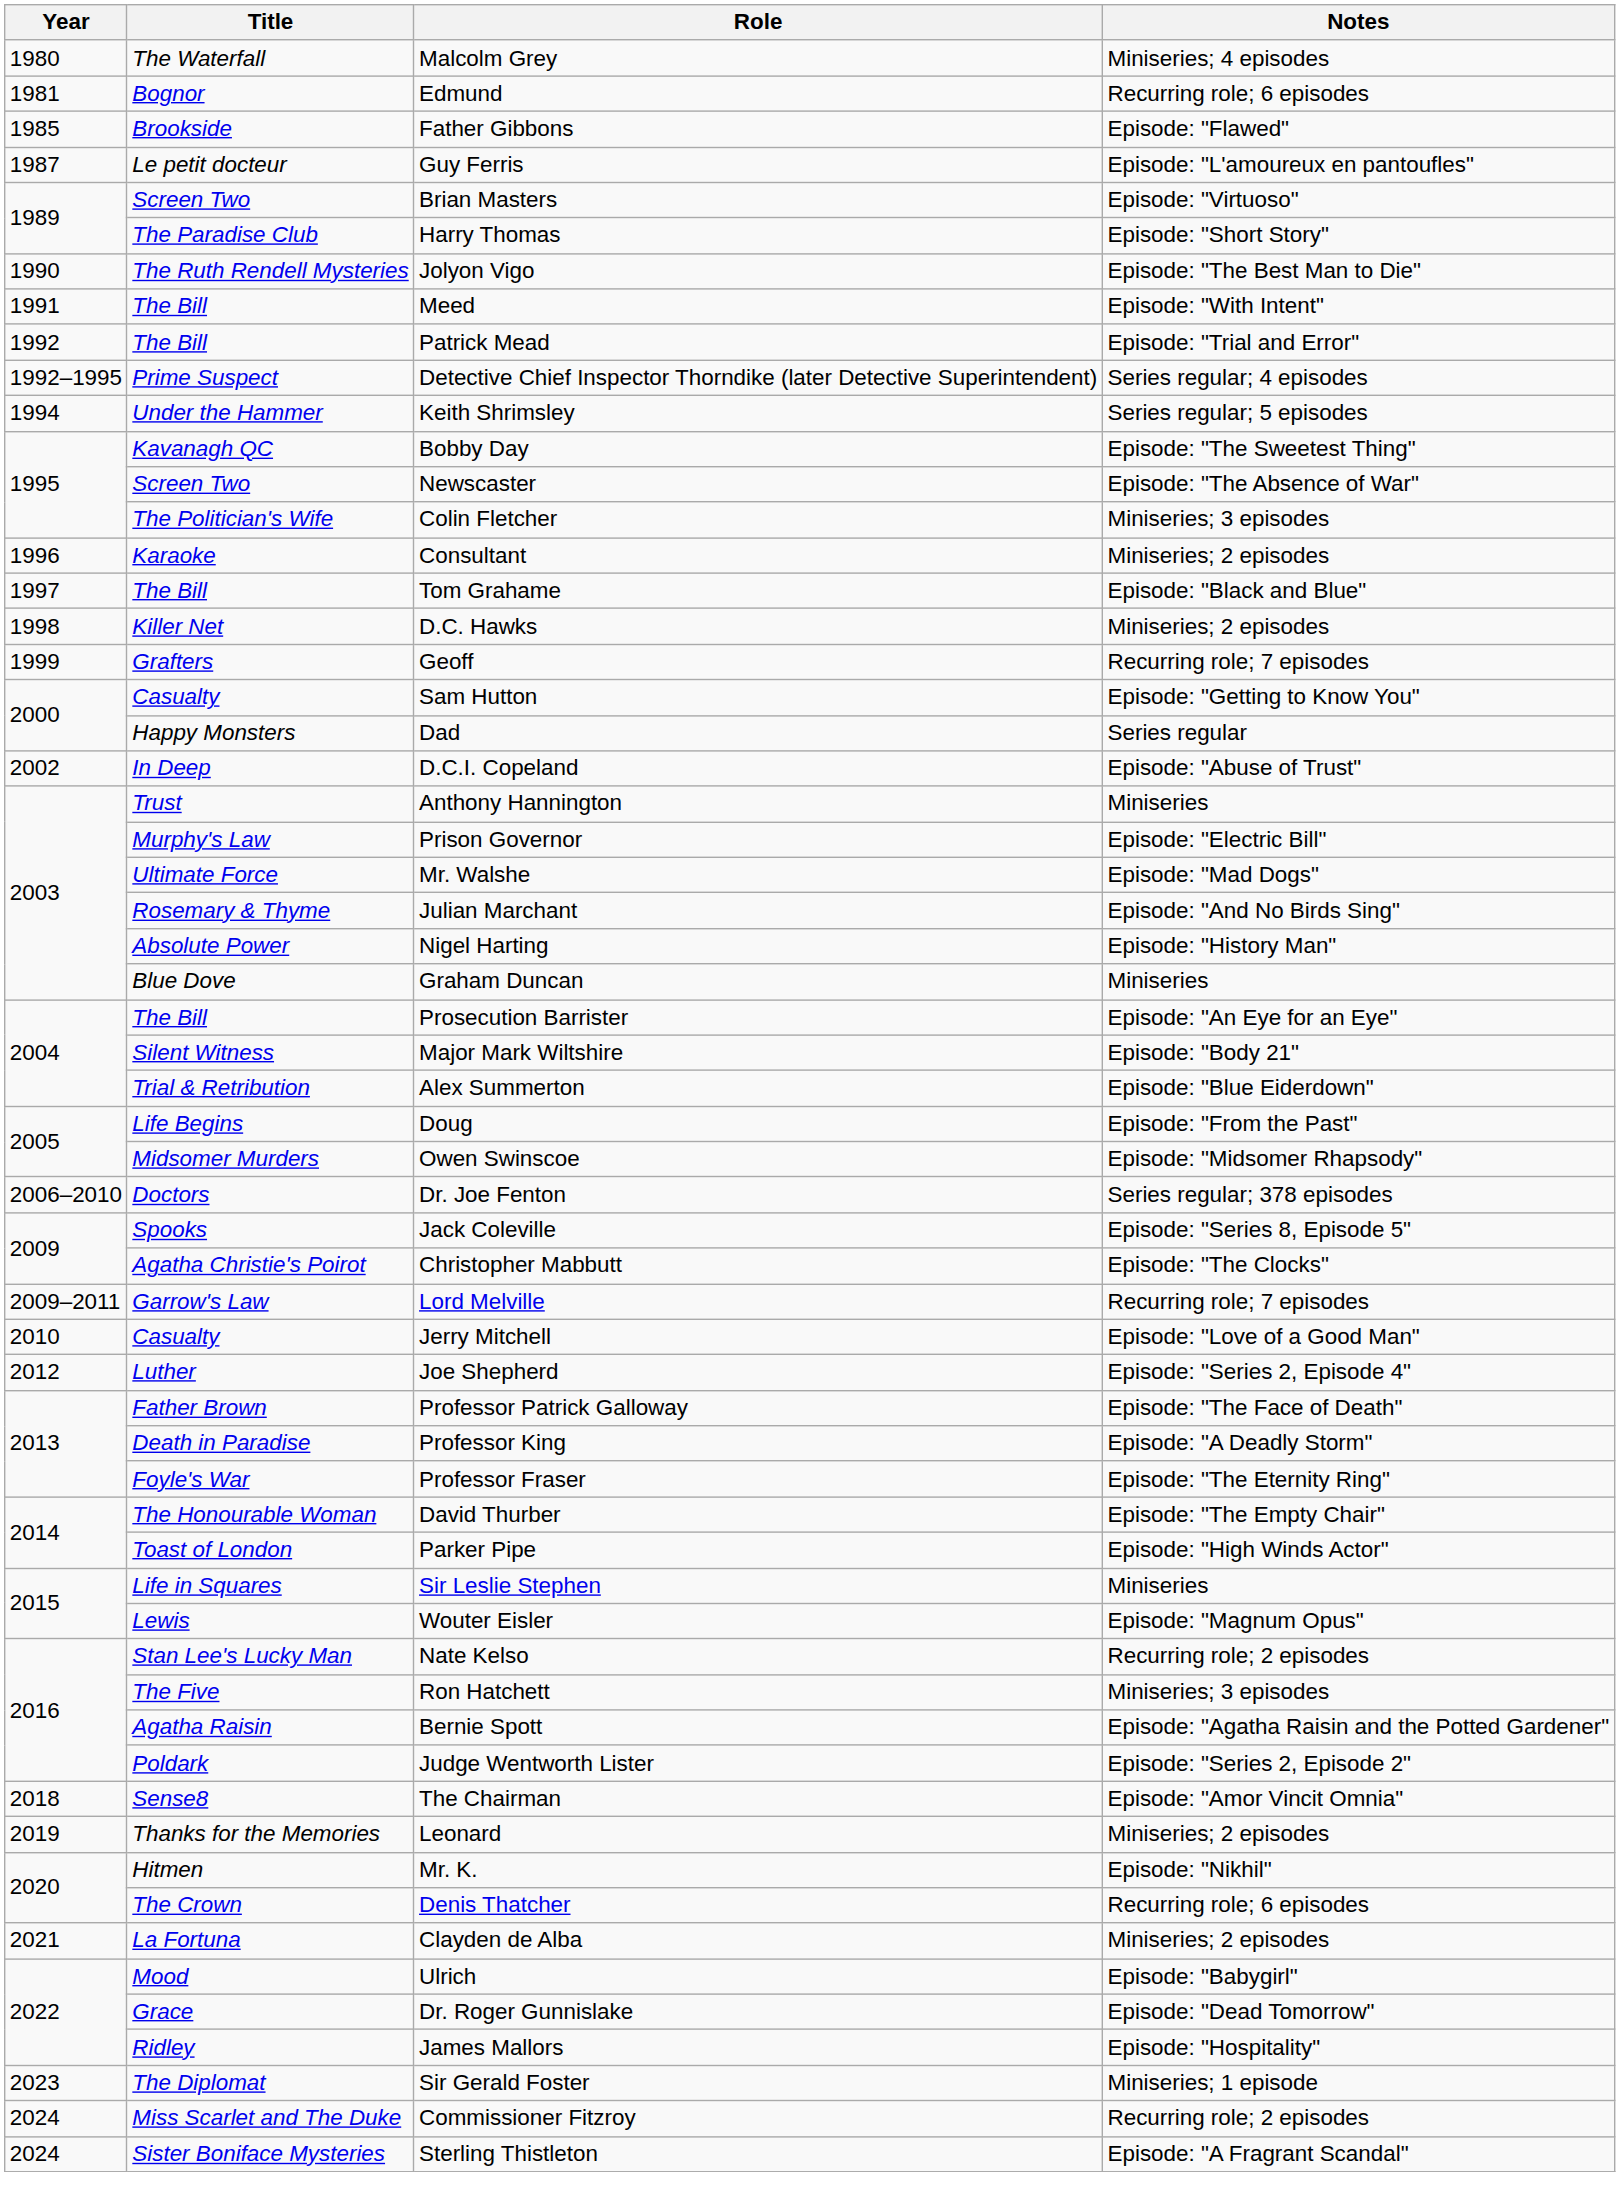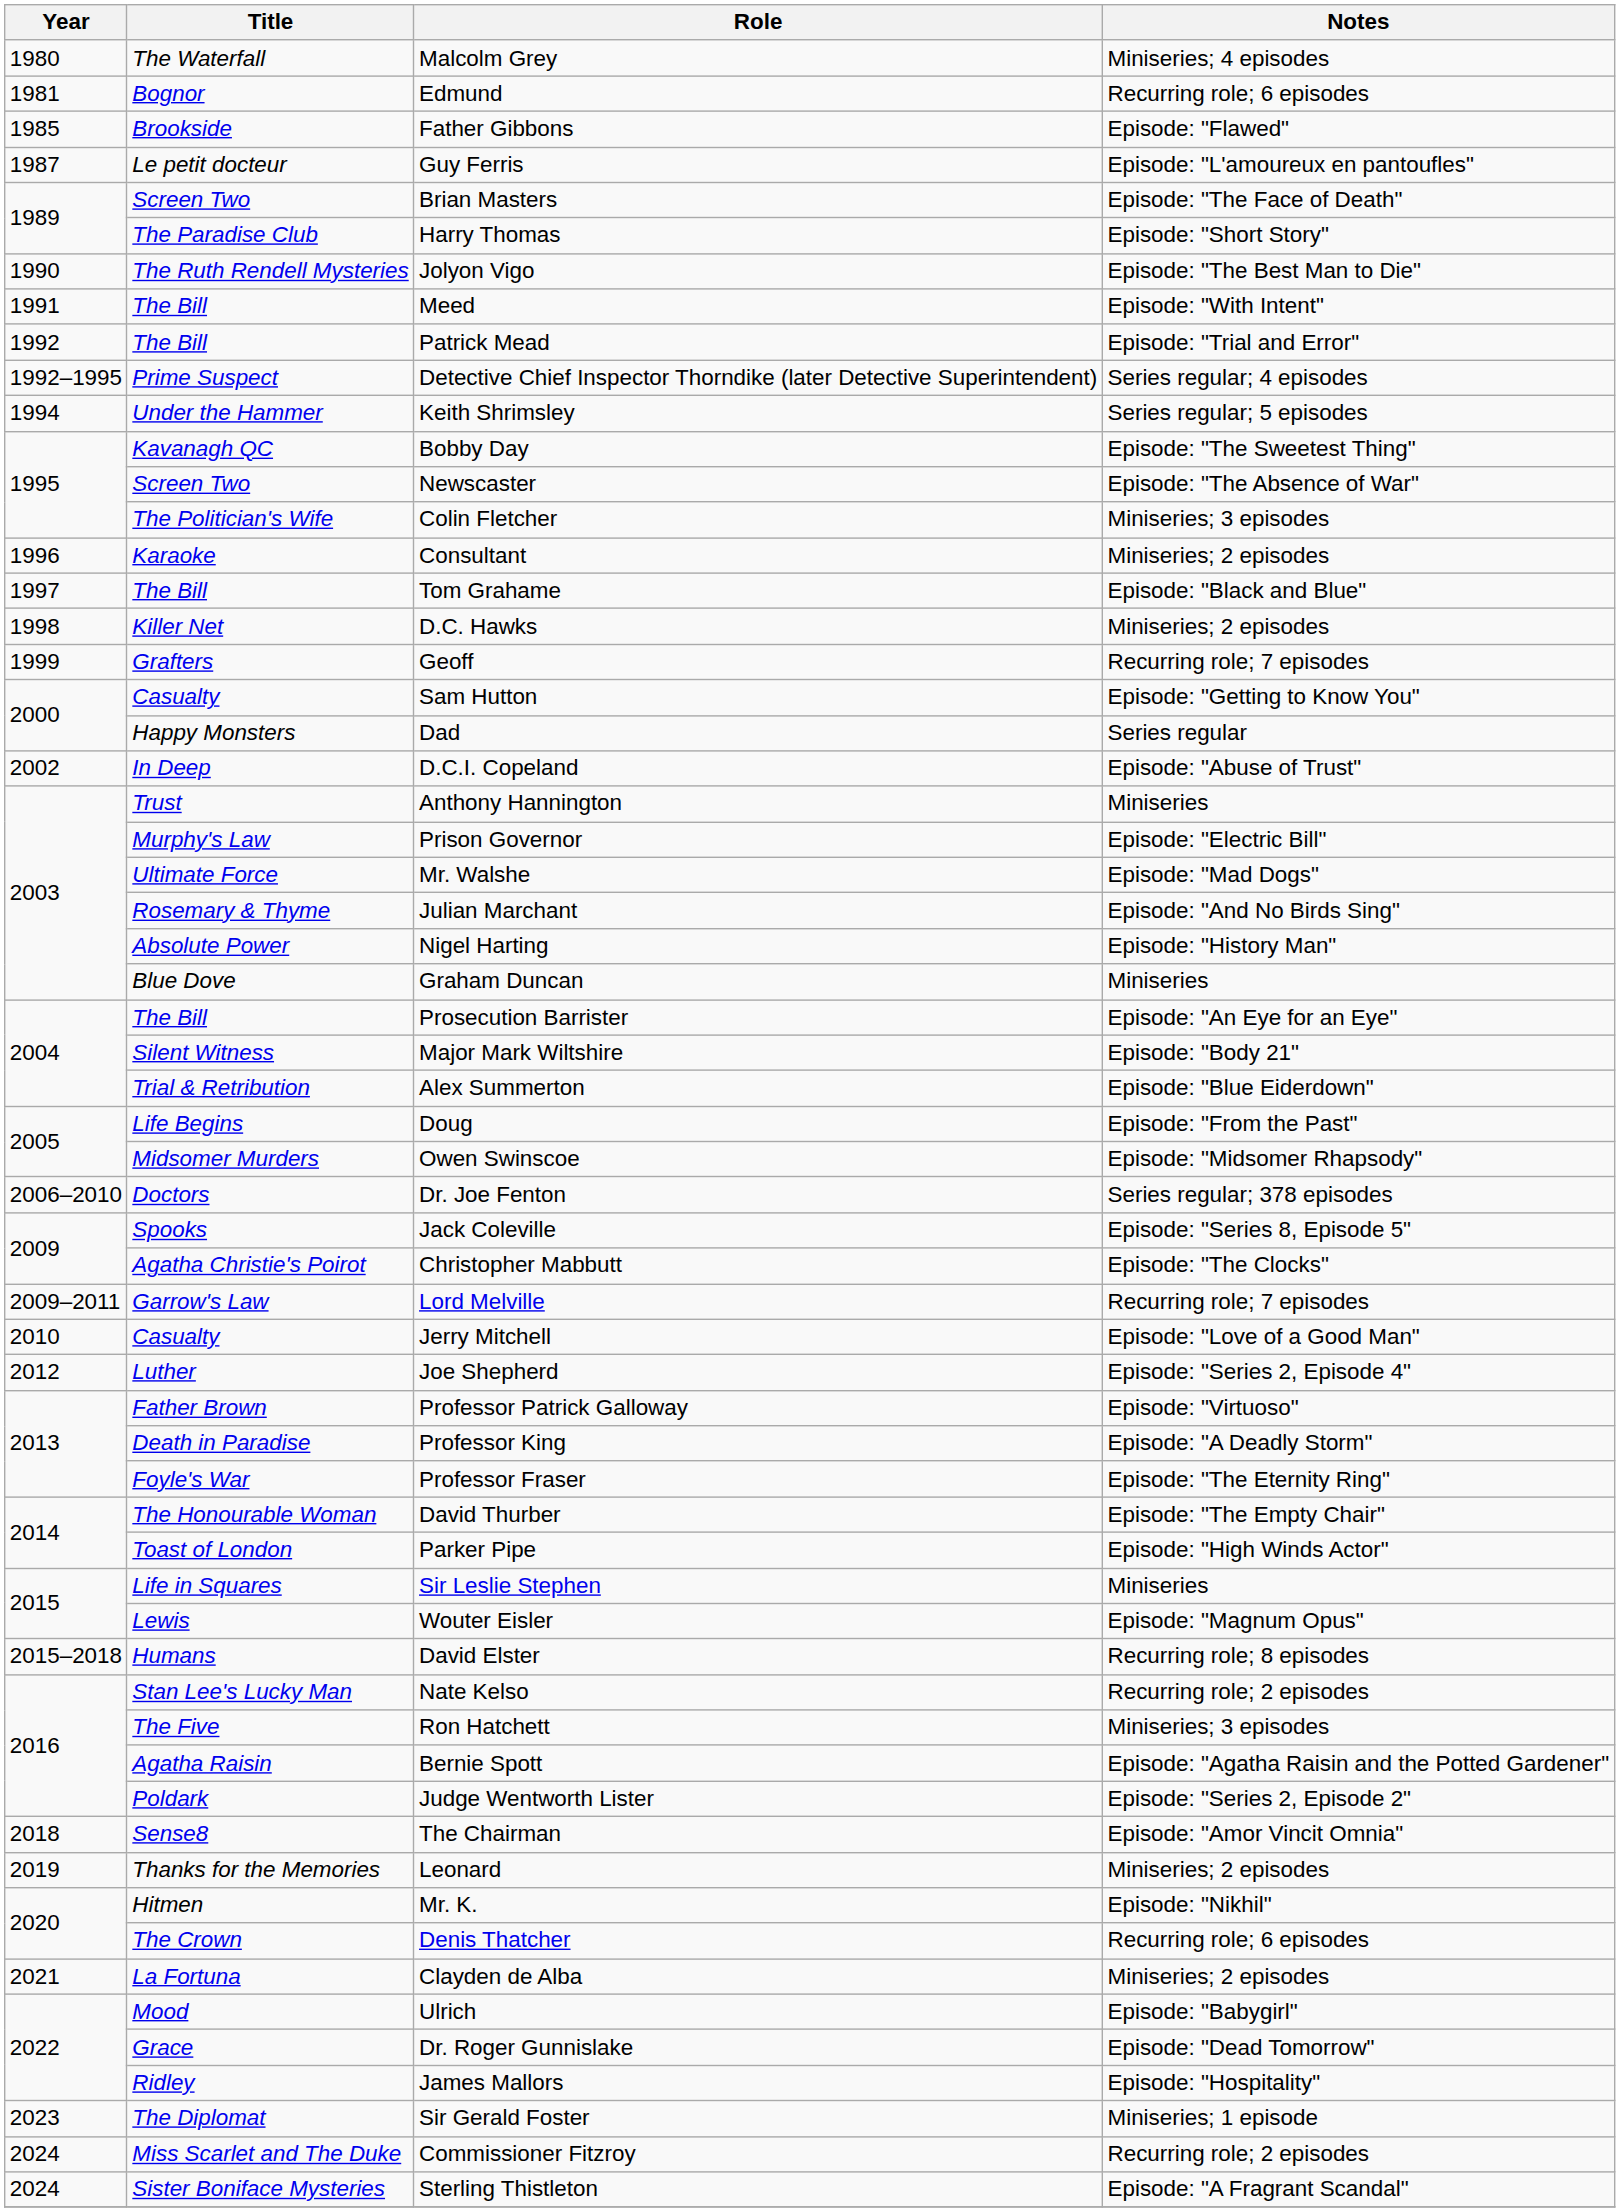Brian Masters | Notes: Episode: "Virtuoso" -> Episode: "The Face of Death"
Professor Patrick Galloway | Notes: Episode: "The Face of Death" -> Episode: "Virtuoso"
+ row: 2015–2018 | Humans | David Elster | Recurring role; 8 episodes
